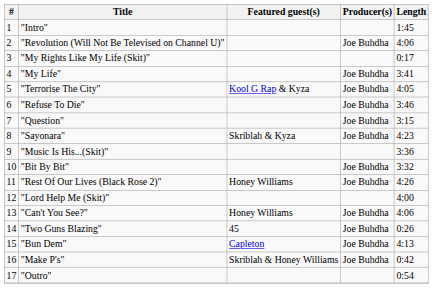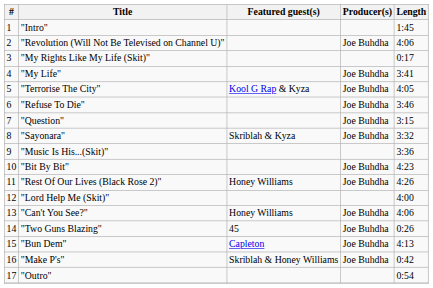"Sayonara" | Length: 4:23 -> 3:32
"Bit By Bit" | Length: 3:32 -> 4:23
